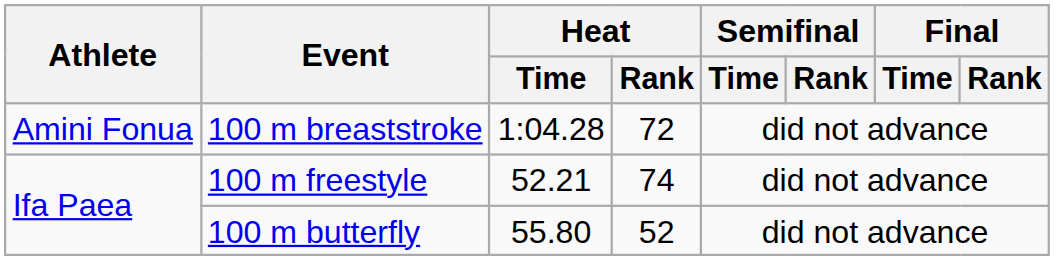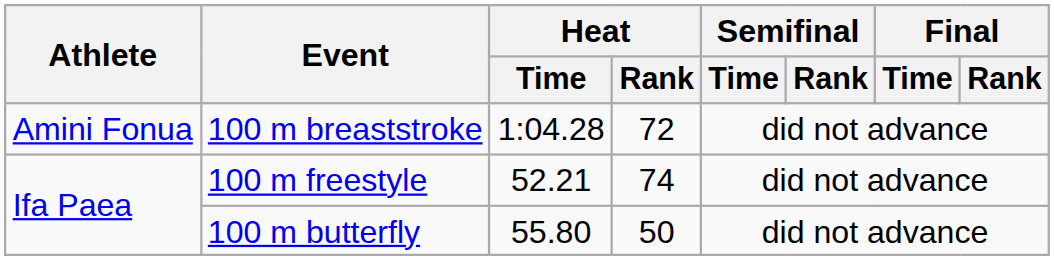100 m butterfly | Heat / Rank: 52 -> 50
